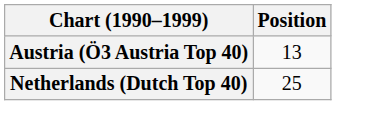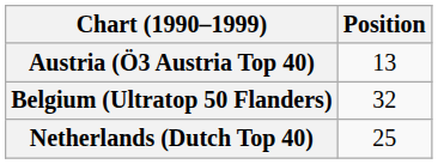+ row: Belgium (Ultratop 50 Flanders) | 32
